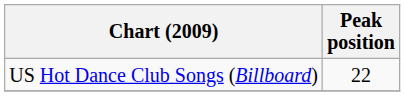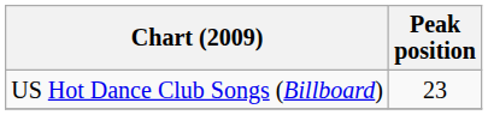US Hot Dance Club Songs (Billboard) | Peak position: 22 -> 23
